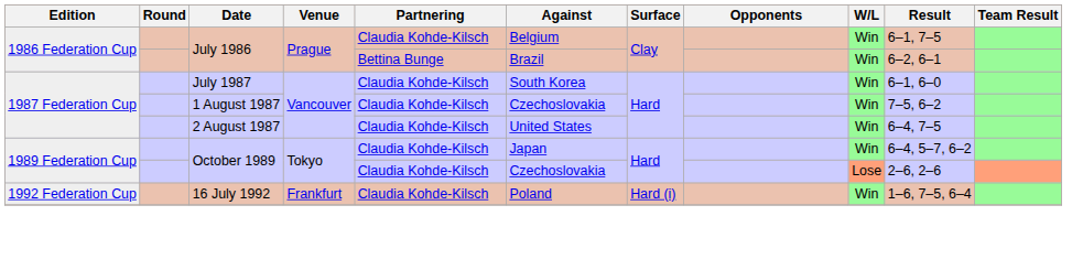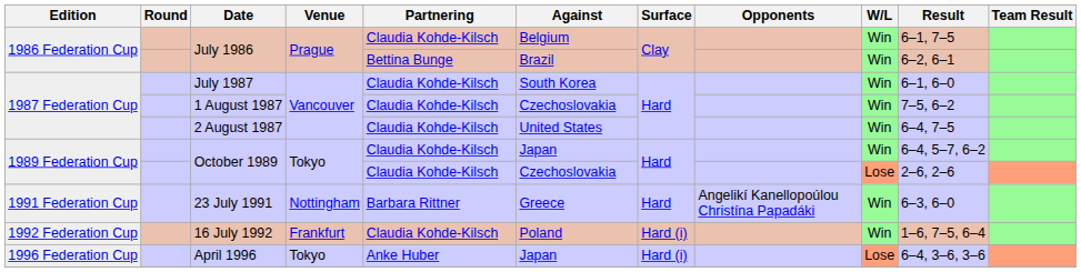+ row: 1991 Federation Cup | 23 July 1991 | Nottingham | Barbara Rittner | Greece | Hard | Angelikí Kanellopoúlou Christína Papadáki | Win | 6–3, 6–0
+ row: 1996 Federation Cup | April 1996 | Tokyo | Anke Huber | Japan | Hard (i) | Lose | 6–4, 3–6, 3–6
